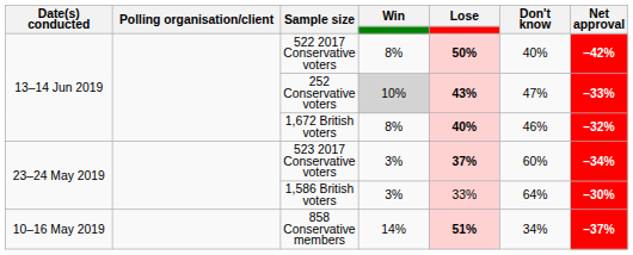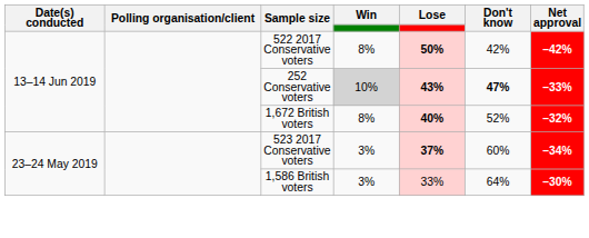522 2017 Conservative voters | Don't know: 40% -> 42%
252 Conservative voters | Don't know: normal -> bold
1,672 British voters | Don't know: 46% -> 52%
- row: 10–16 May 2019 | 858 Conservative members | 14% | 51% | 34% | –37%
